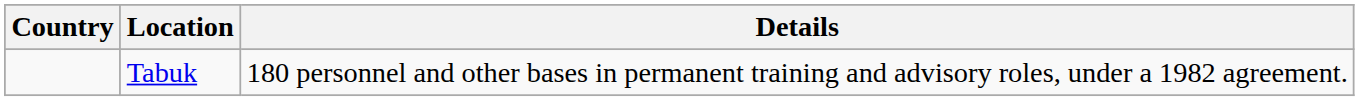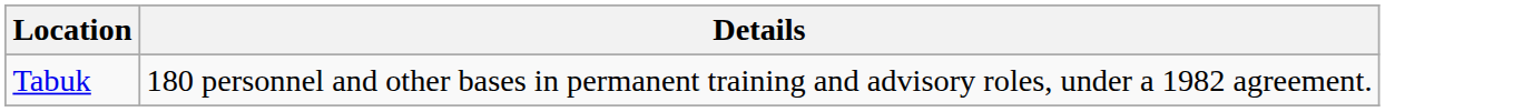- column: Country
